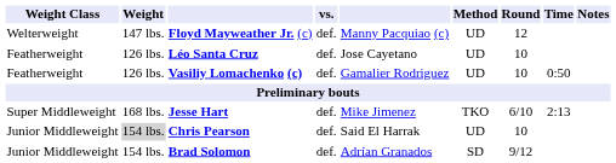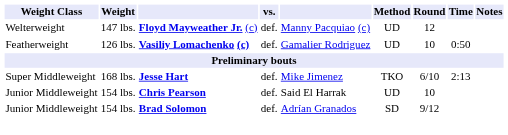- row: Featherweight | 126 lbs. | Léo Santa Cruz | def. | Jose Cayetano | UD | 10
Chris Pearson | Weight: lightgrey background -> no background
